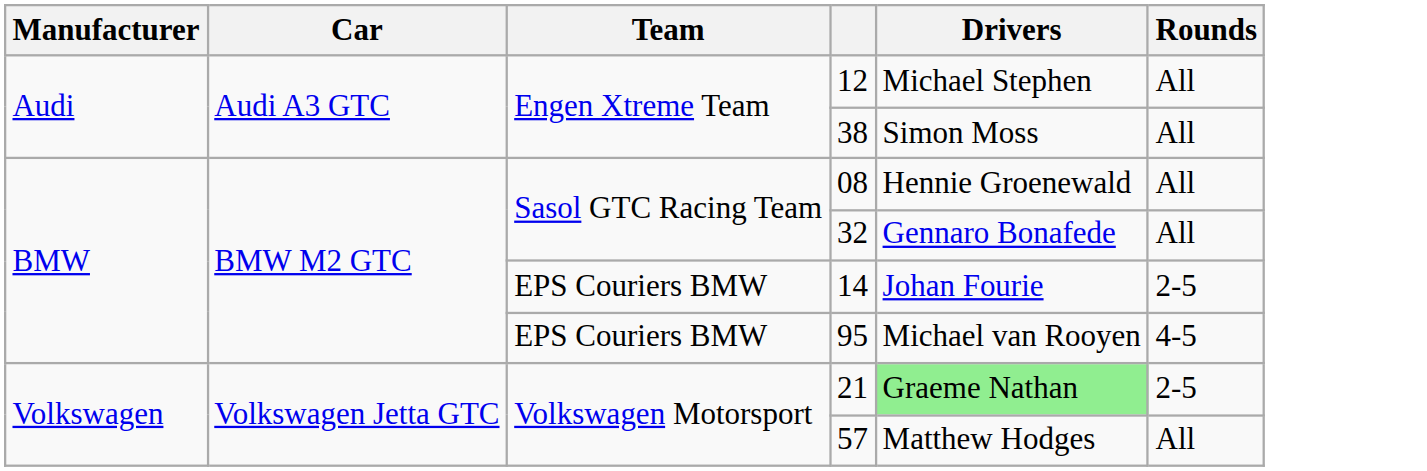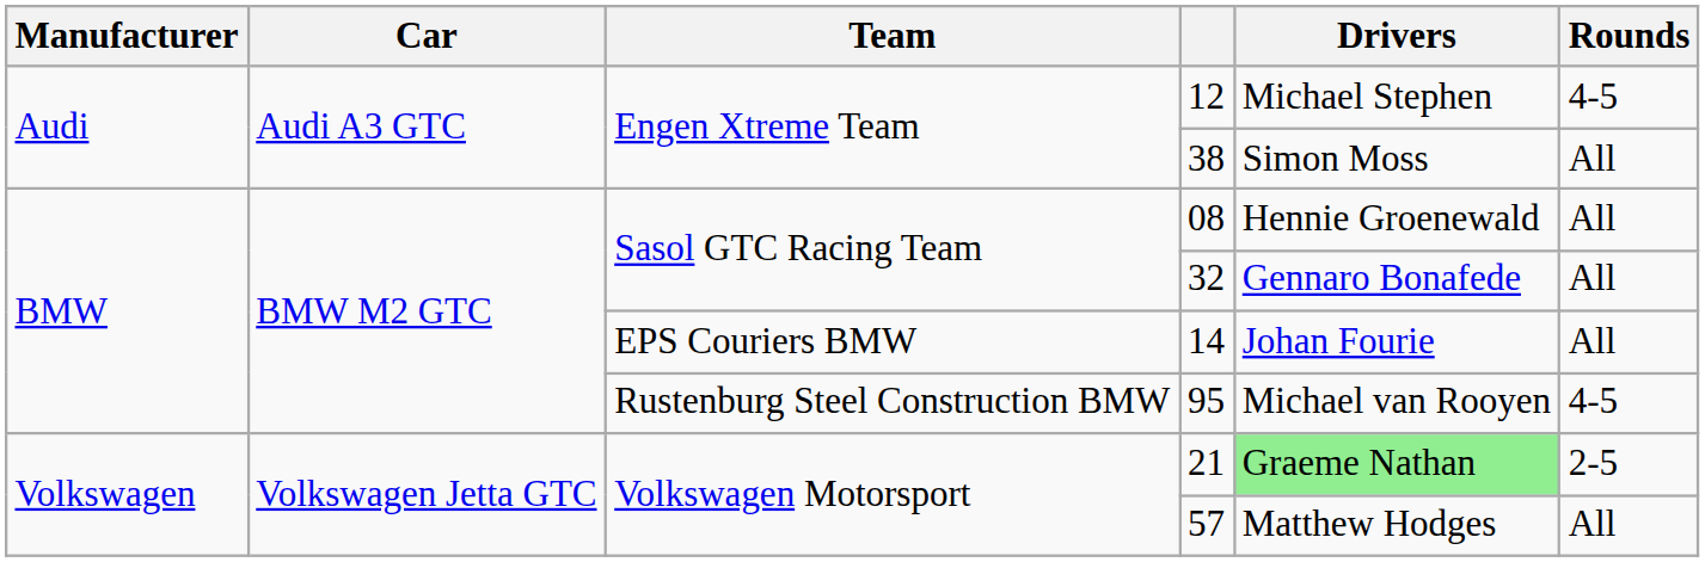12 | Rounds: All -> 4-5
14 | Rounds: 2-5 -> All
95 | Team: EPS Couriers BMW -> Rustenburg Steel Construction BMW
